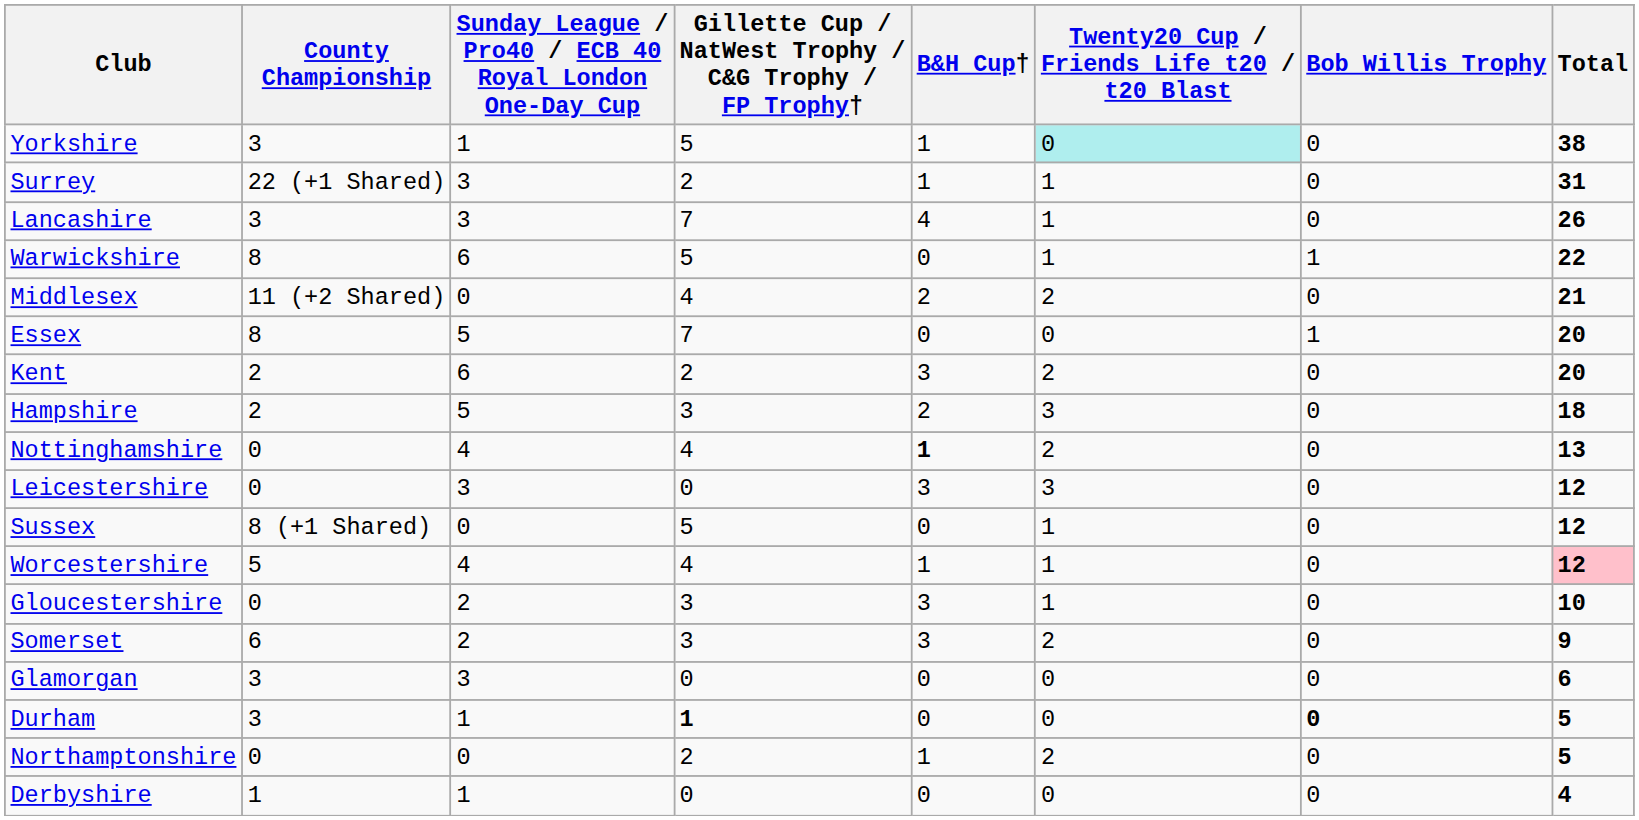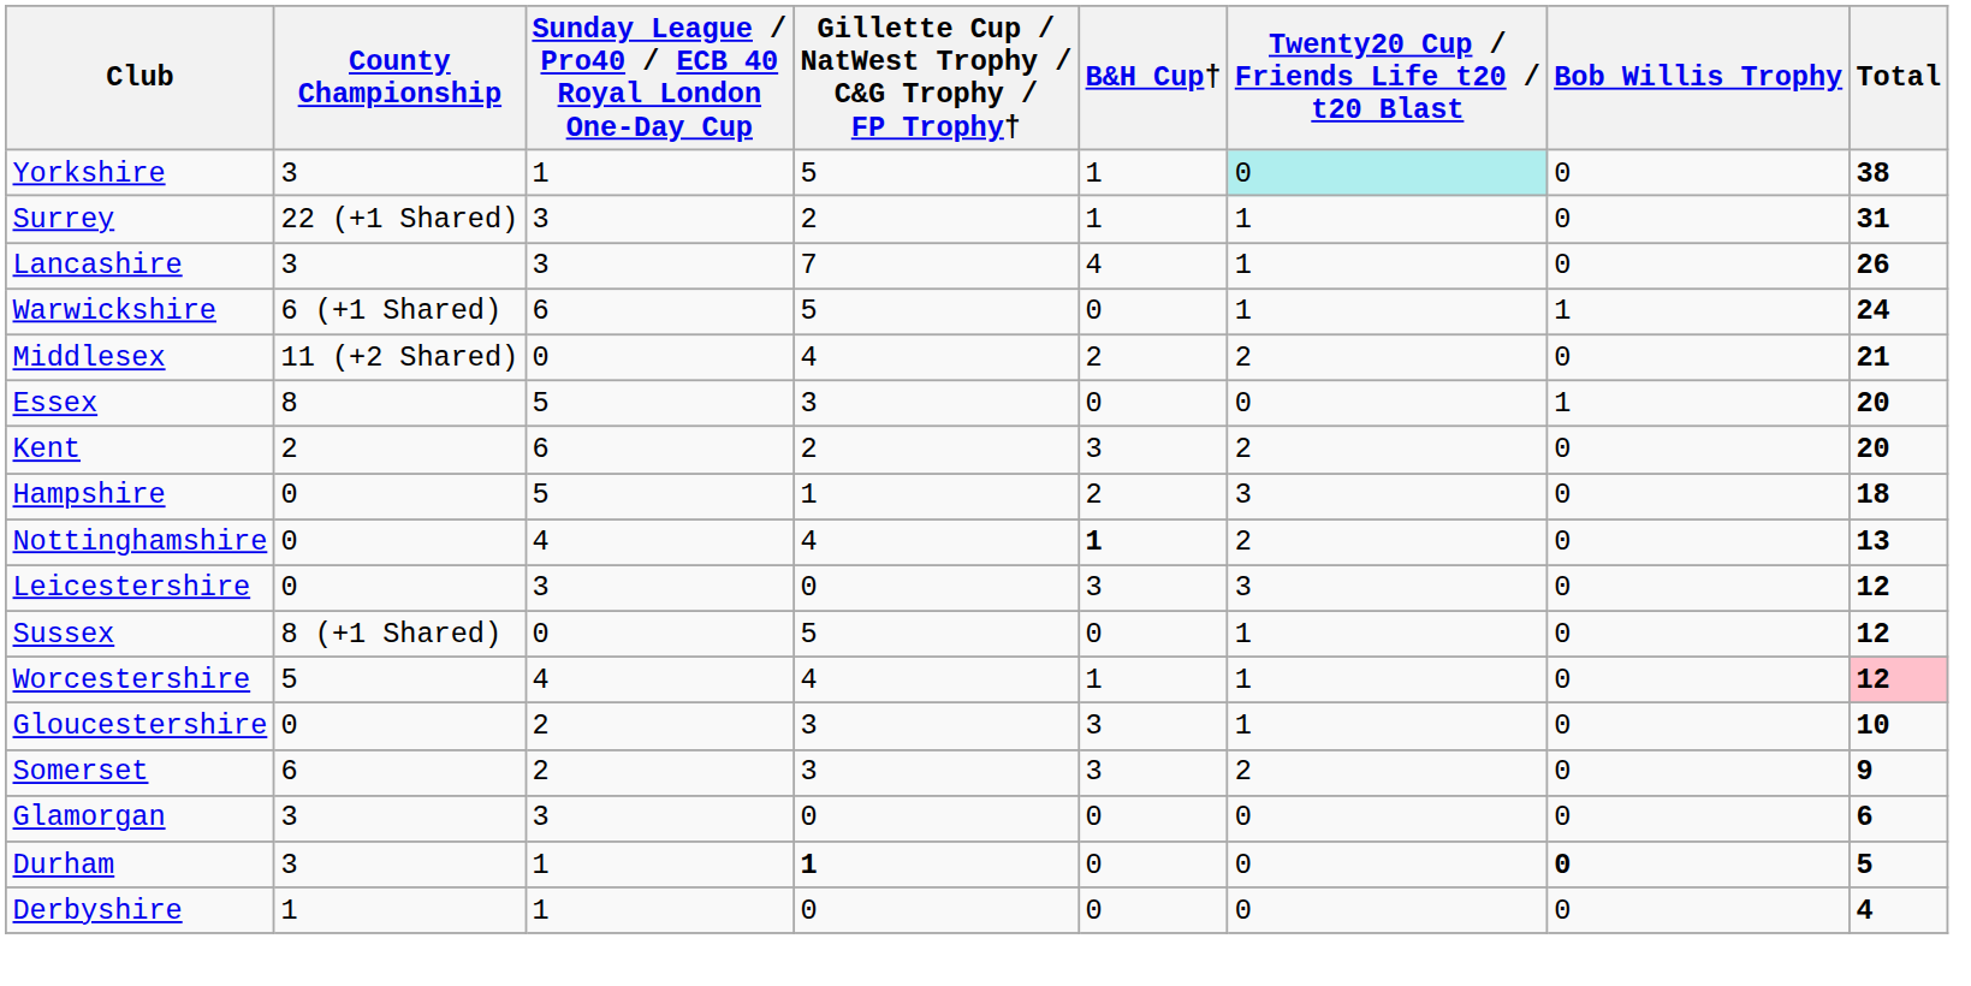Warwickshire | County Championship: 8 -> 6 (+1 Shared)
Warwickshire | Total: 22 -> 24
Essex | Gillette Cup / NatWest Trophy / C&G Trophy / FP Trophy†: 7 -> 3
Hampshire | County Championship: 2 -> 0
Hampshire | Gillette Cup / NatWest Trophy / C&G Trophy / FP Trophy†: 3 -> 1
- row: Northamptonshire | 0 | 0 | 2 | 1 | 2 | 0 | 5
